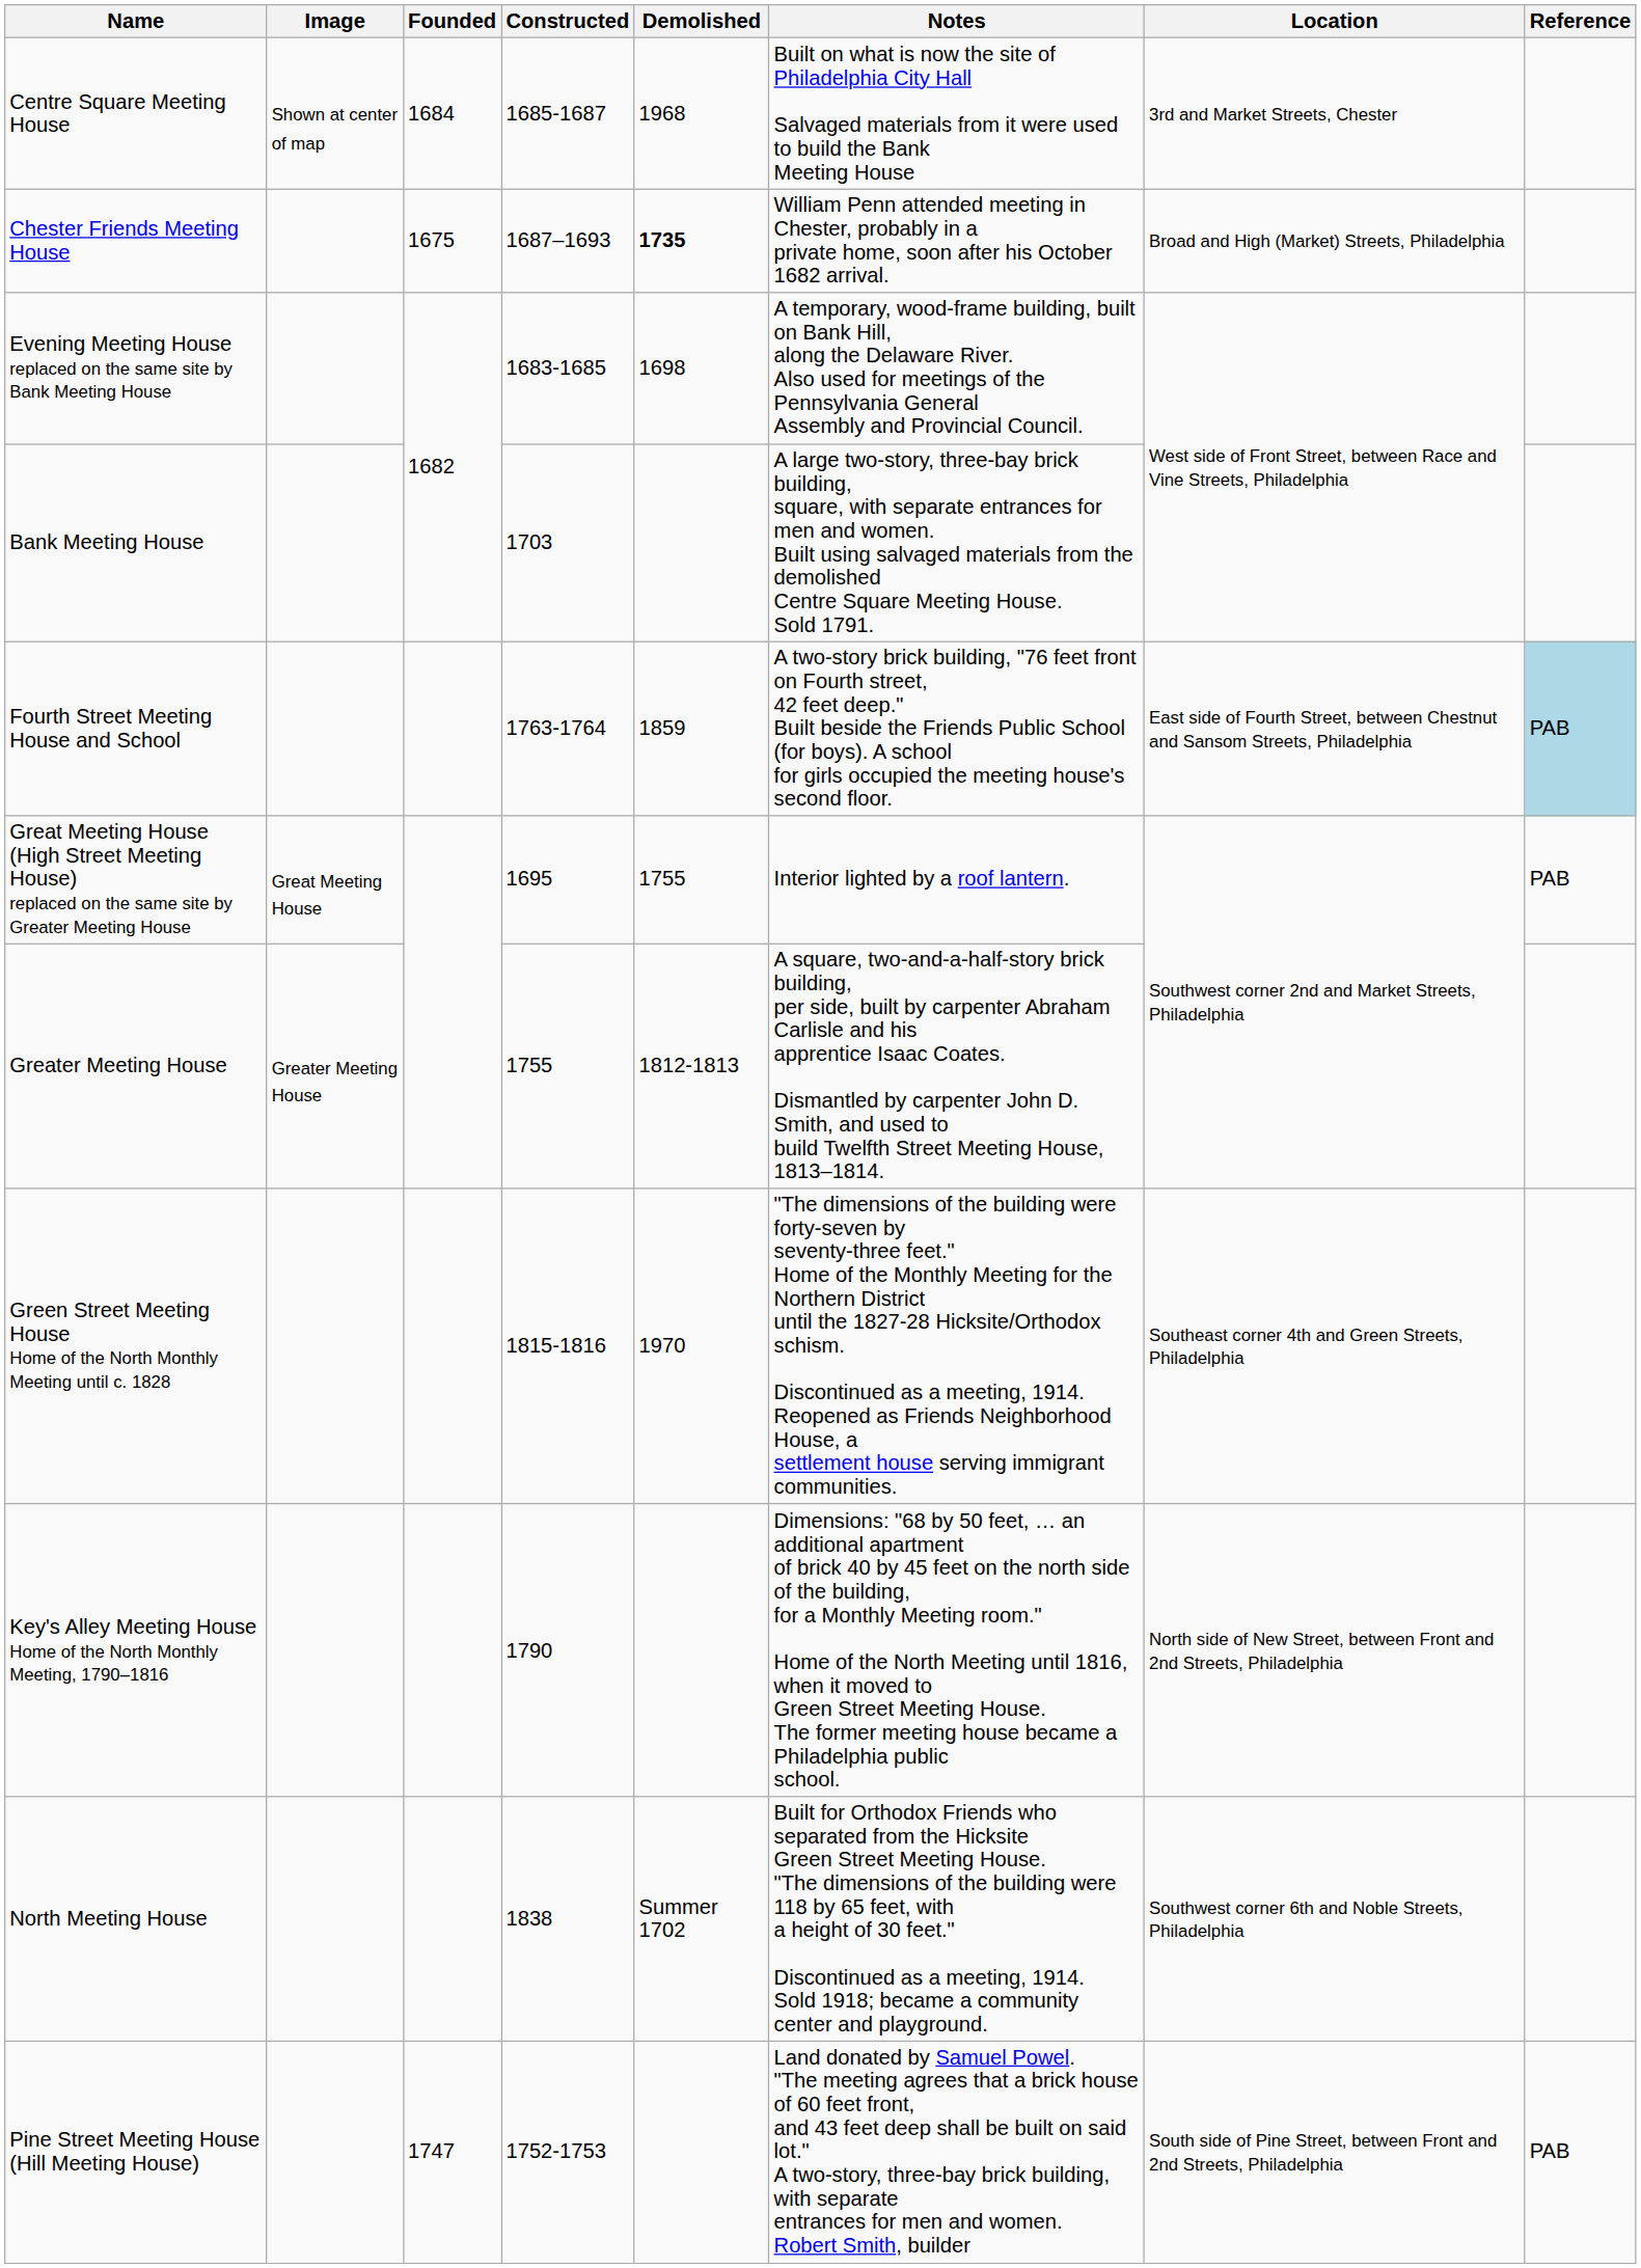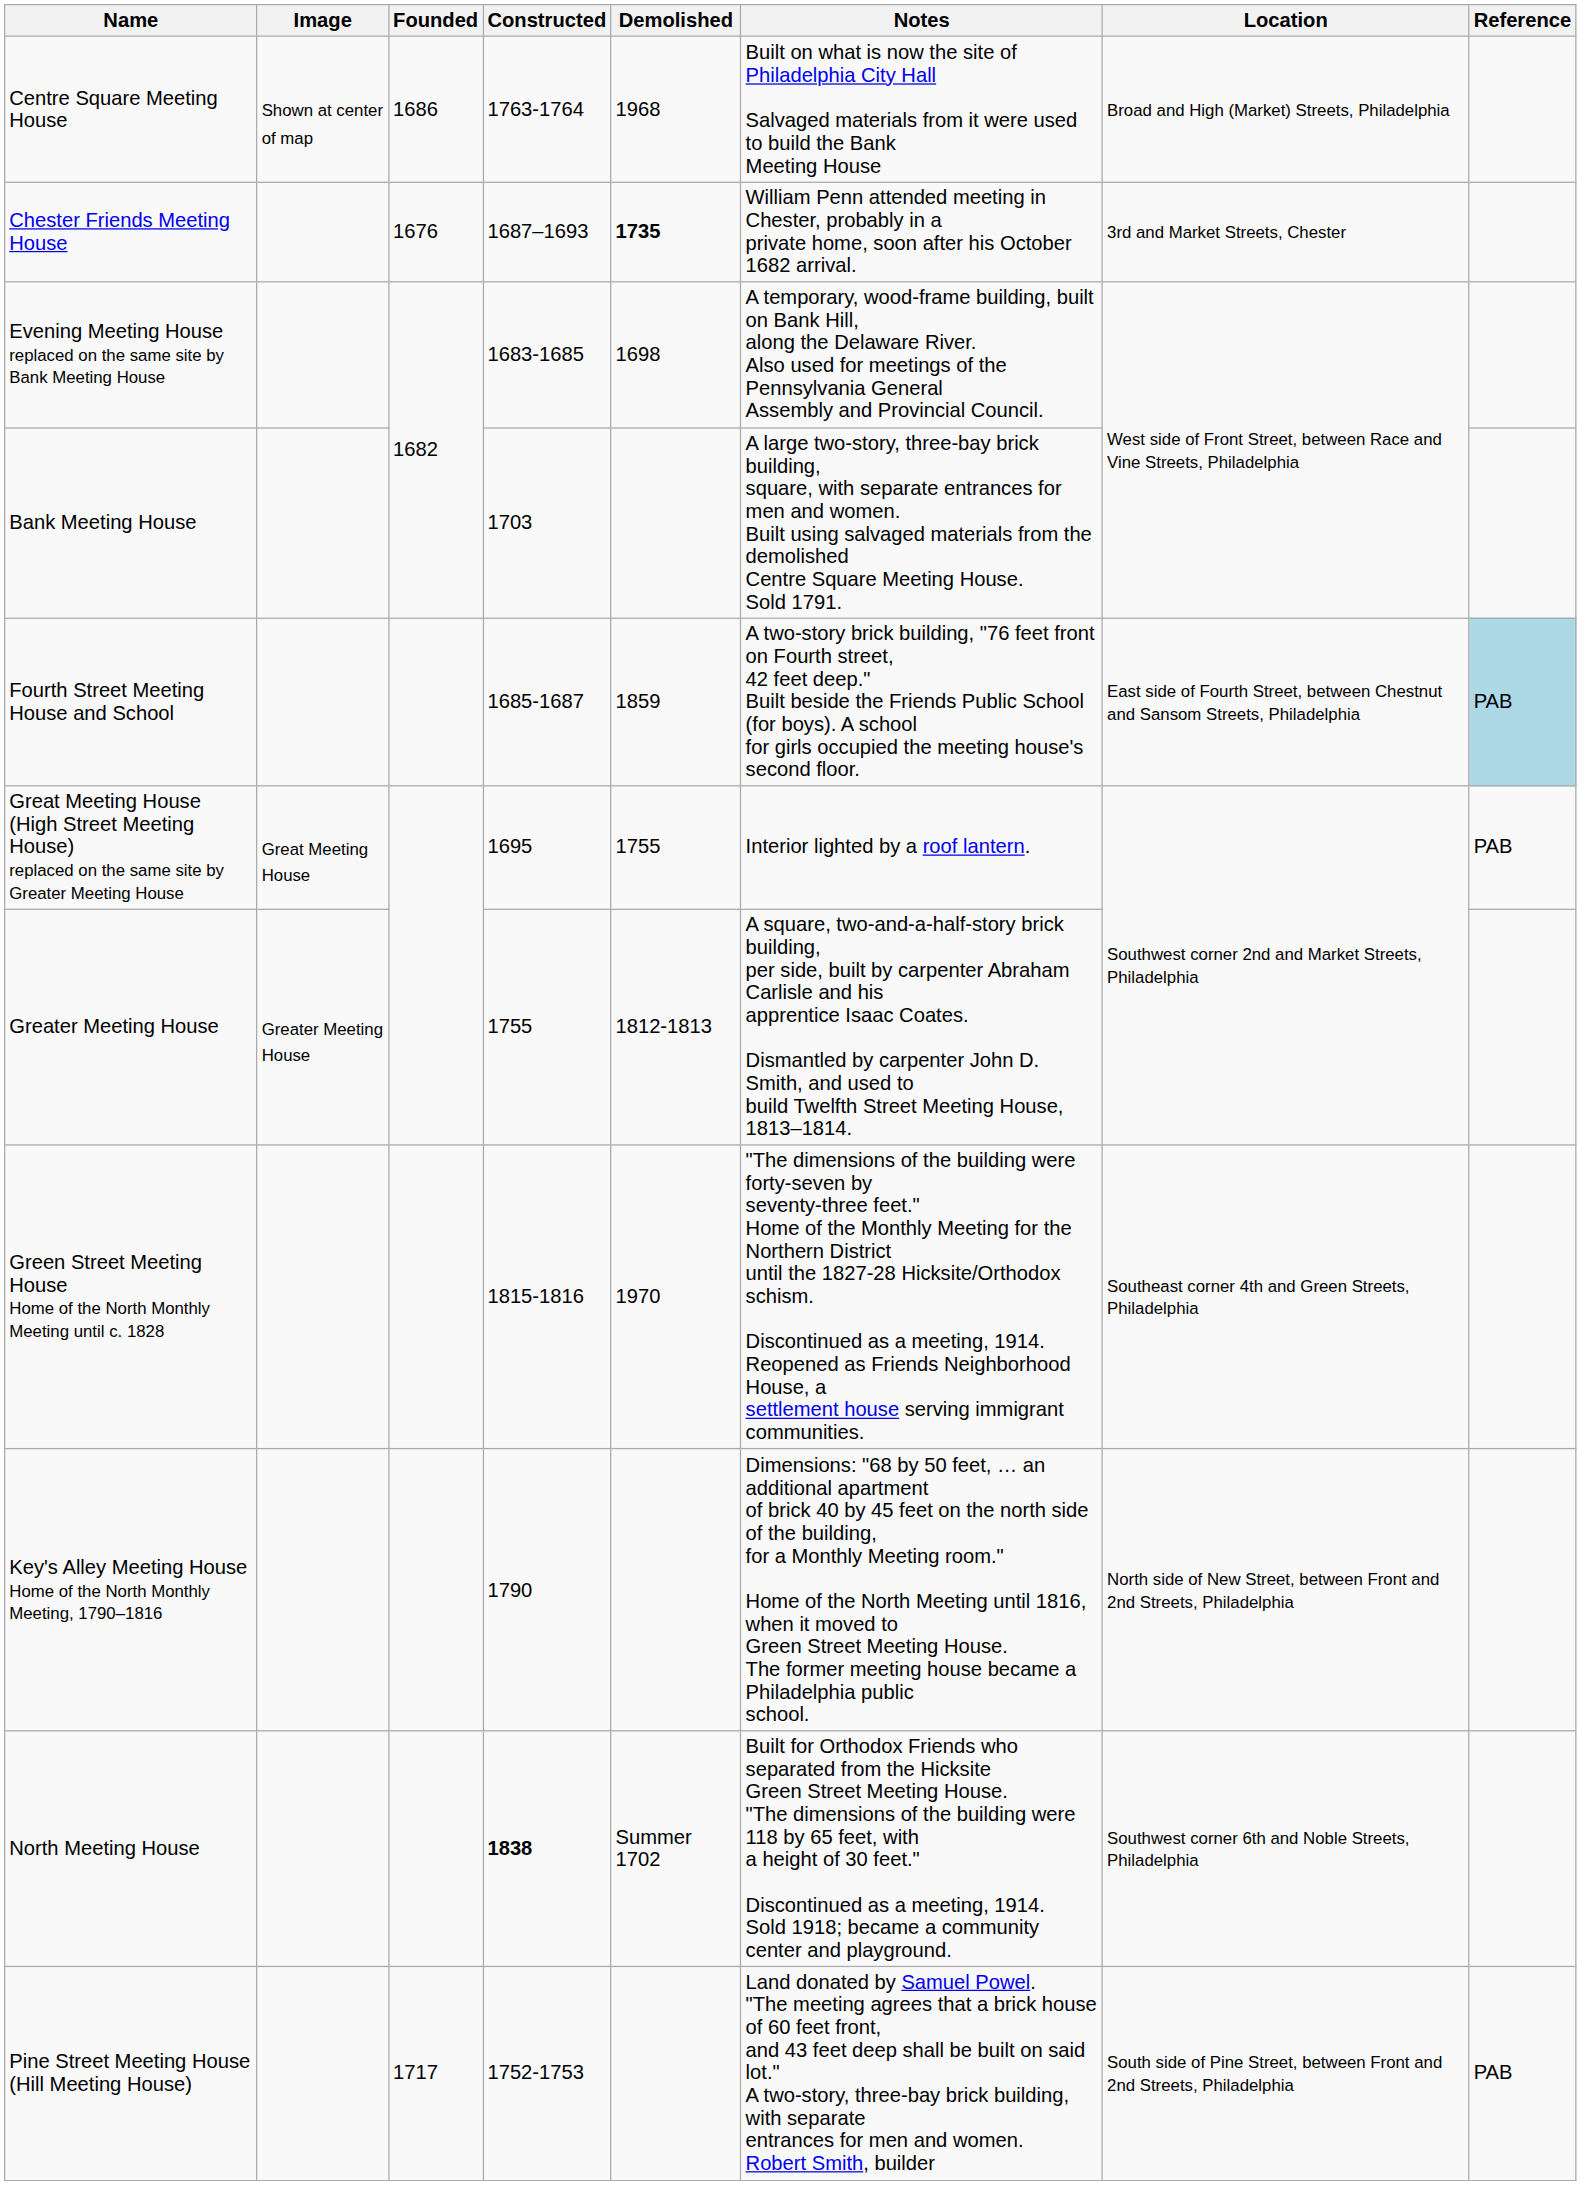Centre Square Meeting House | Founded: 1684 -> 1686
Centre Square Meeting House | Constructed: 1685-1687 -> 1763-1764
Centre Square Meeting House | Location: 3rd and Market Streets, Chester -> Broad and High (Market) Streets, Philadelphia
Chester Friends Meeting House | Founded: 1675 -> 1676
Chester Friends Meeting House | Location: Broad and High (Market) Streets, Philadelphia -> 3rd and Market Streets, Chester
Fourth Street Meeting House and School | Constructed: 1763-1764 -> 1685-1687
North Meeting House | Constructed: normal -> bold
Pine Street Meeting House (Hill Meeting House) | Founded: 1747 -> 1717
